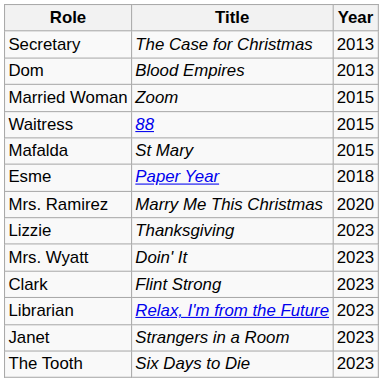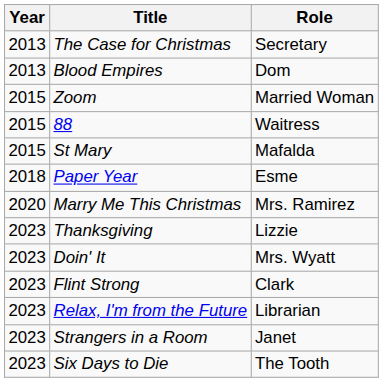columns swapped: Year <-> Role
